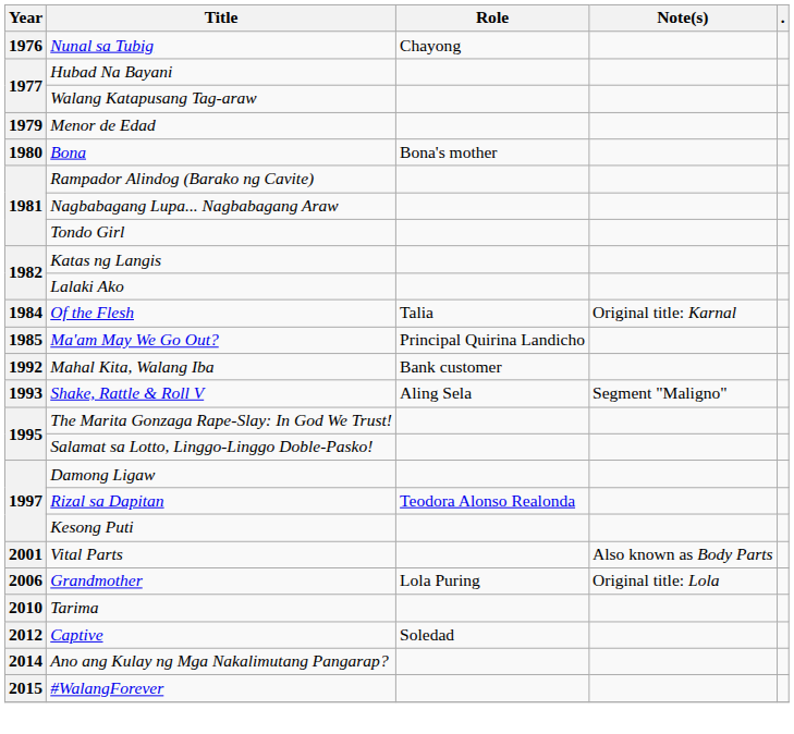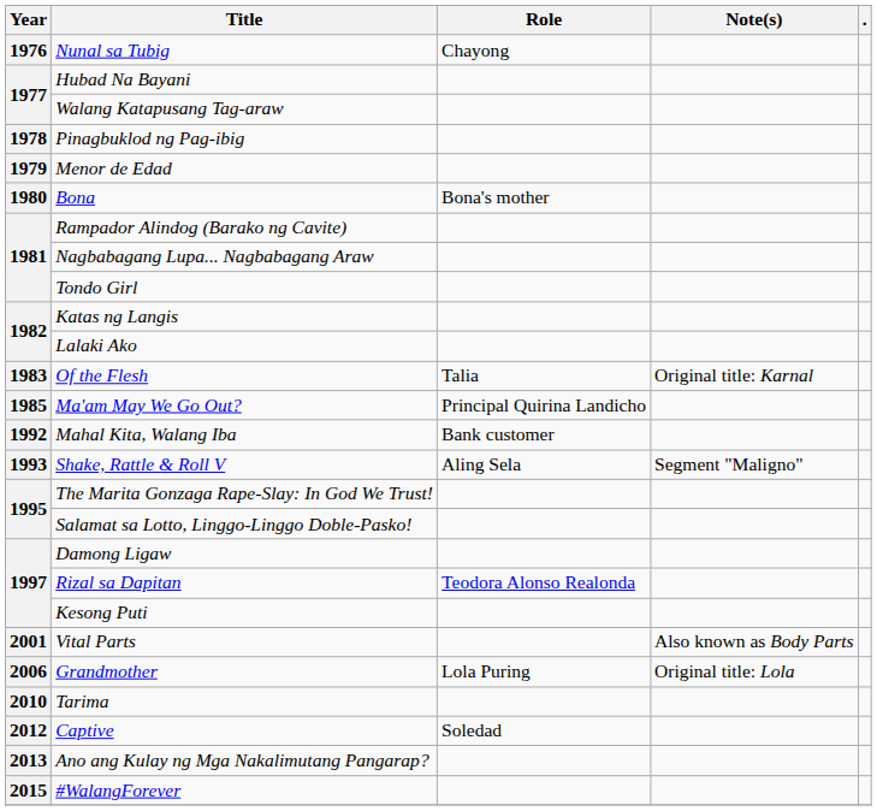+ row: 1978 | Pinagbuklod ng Pag-ibig
Of the Flesh | Year: 1984 -> 1983
Ano ang Kulay ng Mga Nakalimutang Pangarap? | Year: 2014 -> 2013
